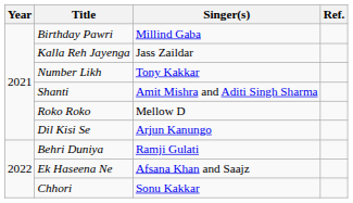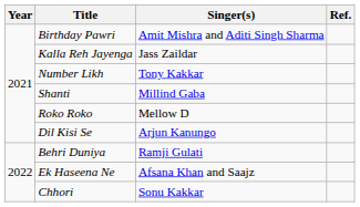Birthday Pawri | Singer(s): Millind Gaba -> Amit Mishra and Aditi Singh Sharma
Shanti | Singer(s): Amit Mishra and Aditi Singh Sharma -> Millind Gaba
